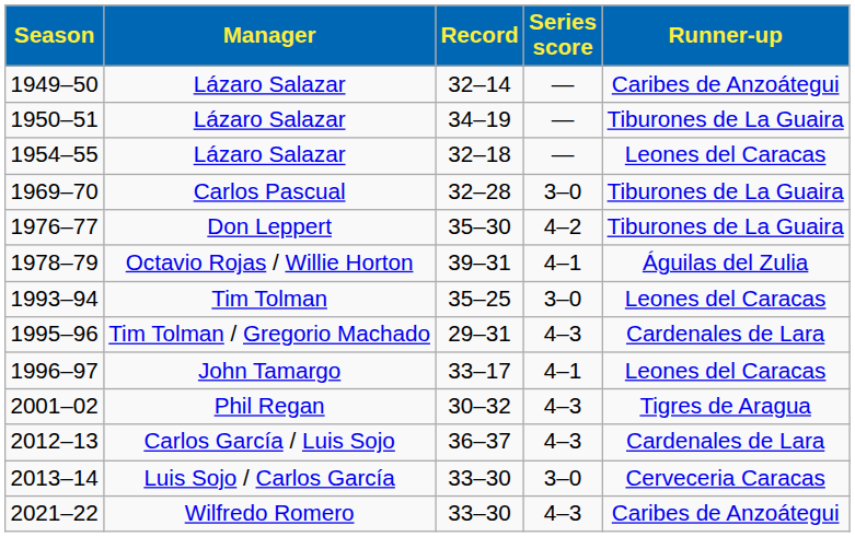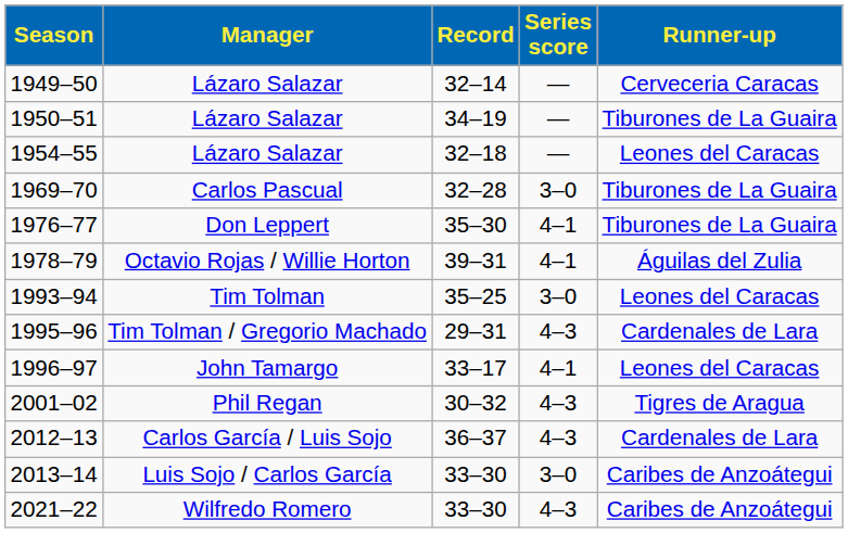1949–50 | Runner-up: Caribes de Anzoátegui -> Cerveceria Caracas
1976–77 | Series score: 4–2 -> 4–1
2013–14 | Runner-up: Cerveceria Caracas -> Caribes de Anzoátegui
